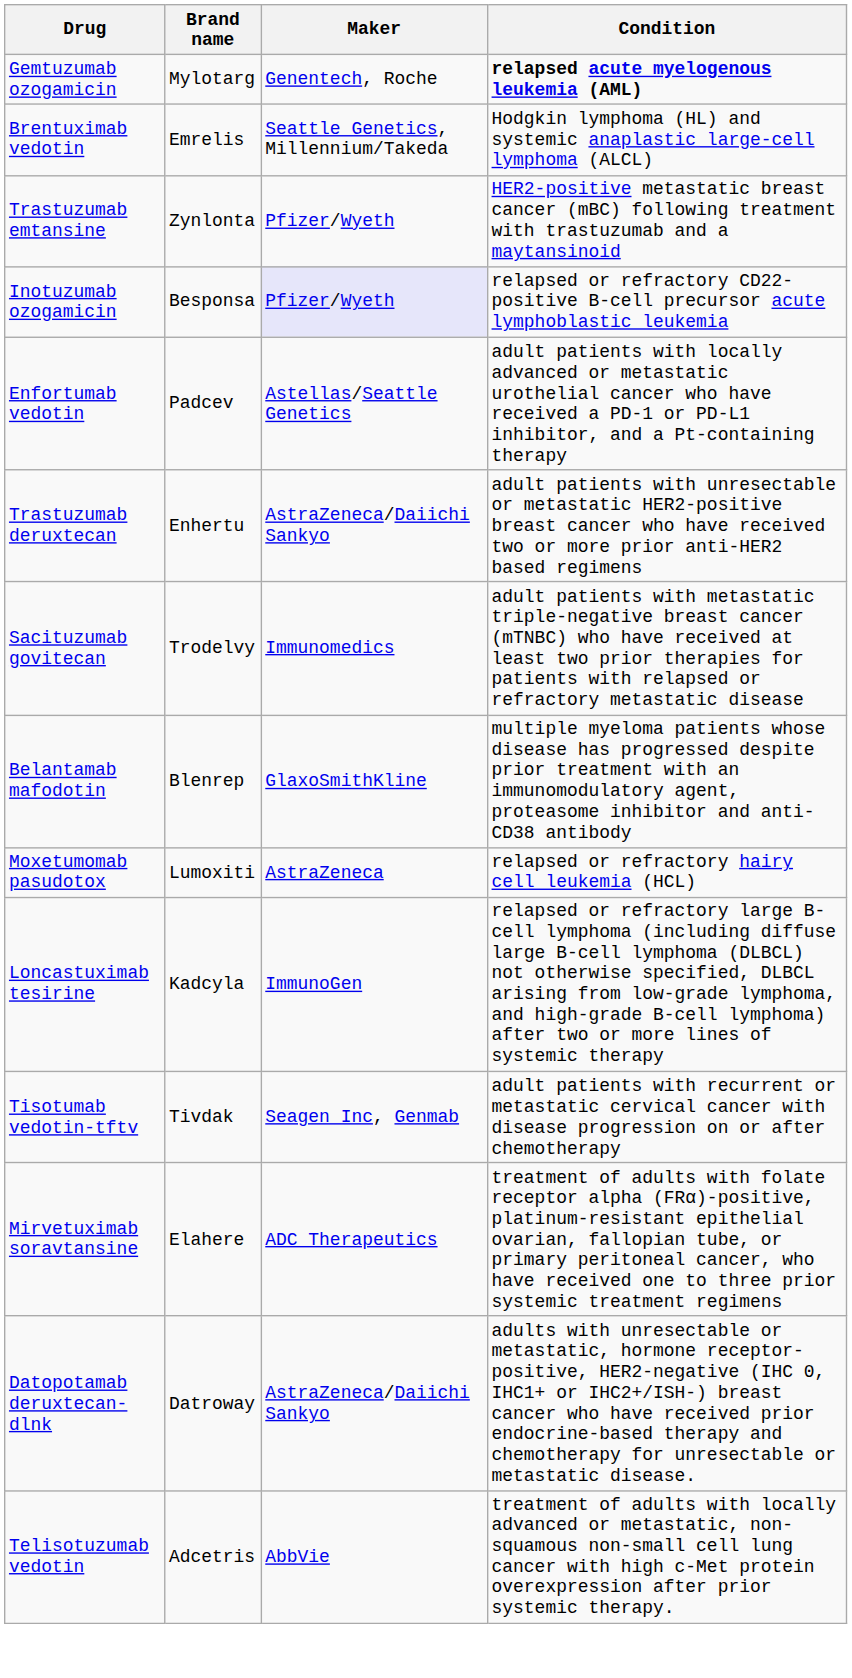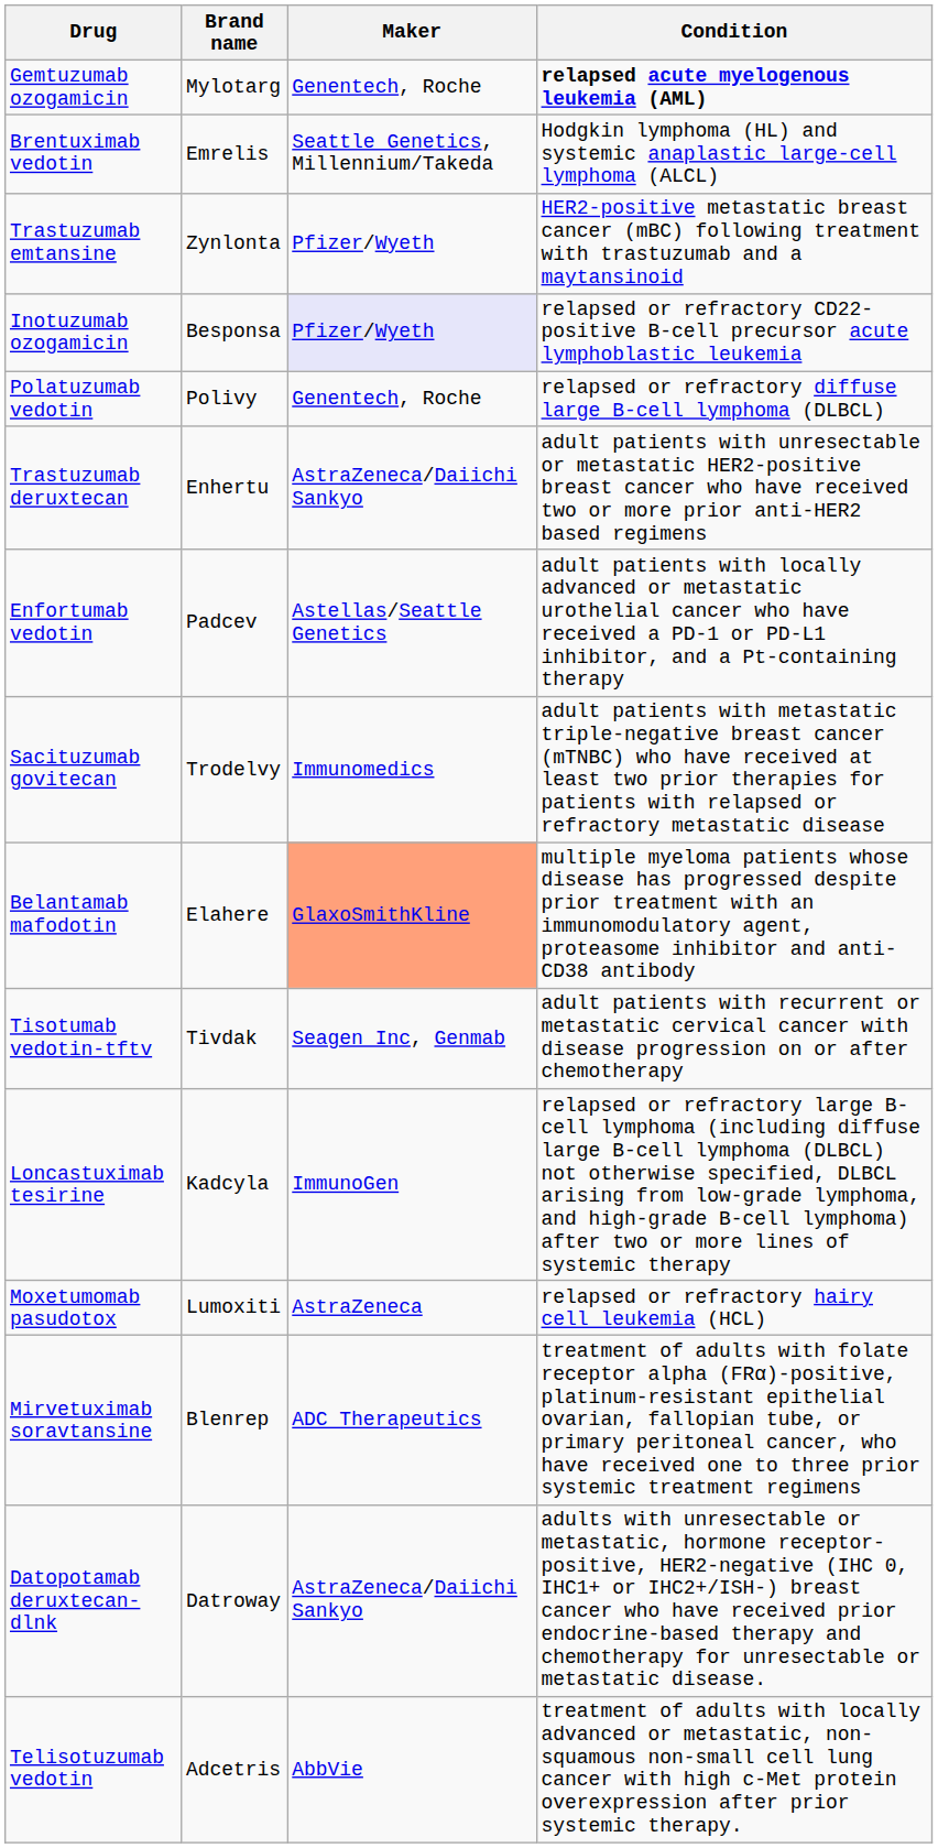+ row: Polatuzumab vedotin | Polivy | Genentech, Roche | relapsed or refractory diffuse large B-cell lymphoma (DLBCL)
rows swapped: Enfortumab vedotin <-> Trastuzumab deruxtecan
Belantamab mafodotin | Brand name: Blenrep -> Elahere
Belantamab mafodotin | Maker: no background -> lightsalmon background
rows swapped: Moxetumomab pasudotox <-> Tisotumab vedotin-tftv
Mirvetuximab soravtansine | Brand name: Elahere -> Blenrep
